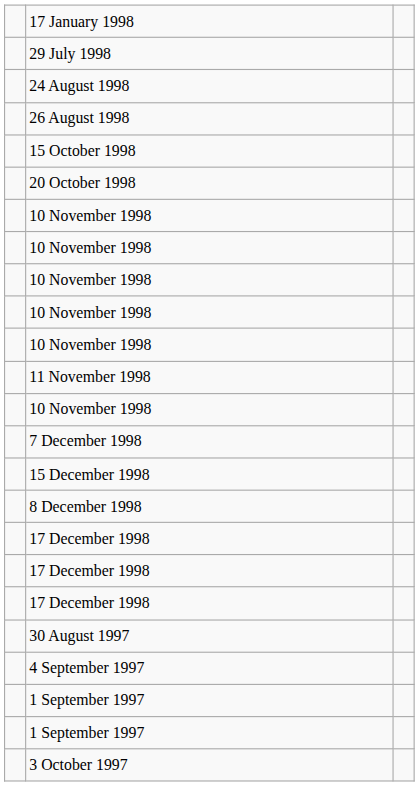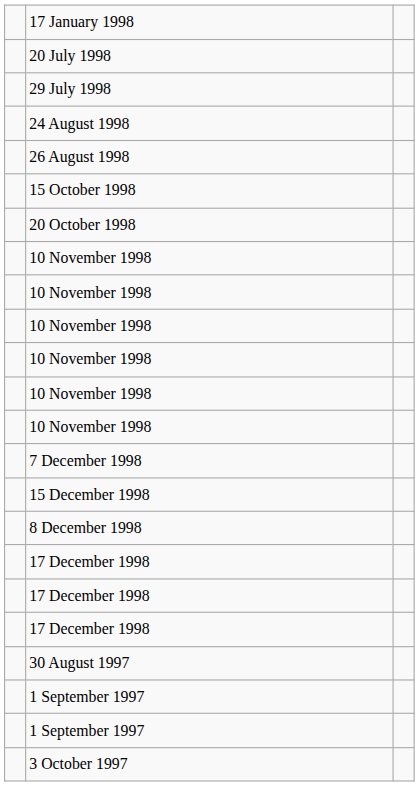+ row: 20 July 1998
- row: 11 November 1998
- row: 4 September 1997
